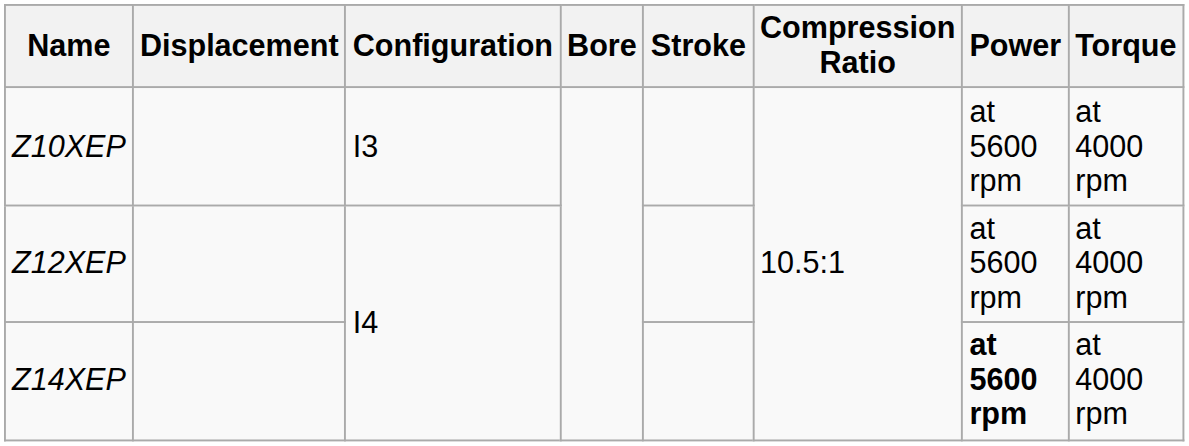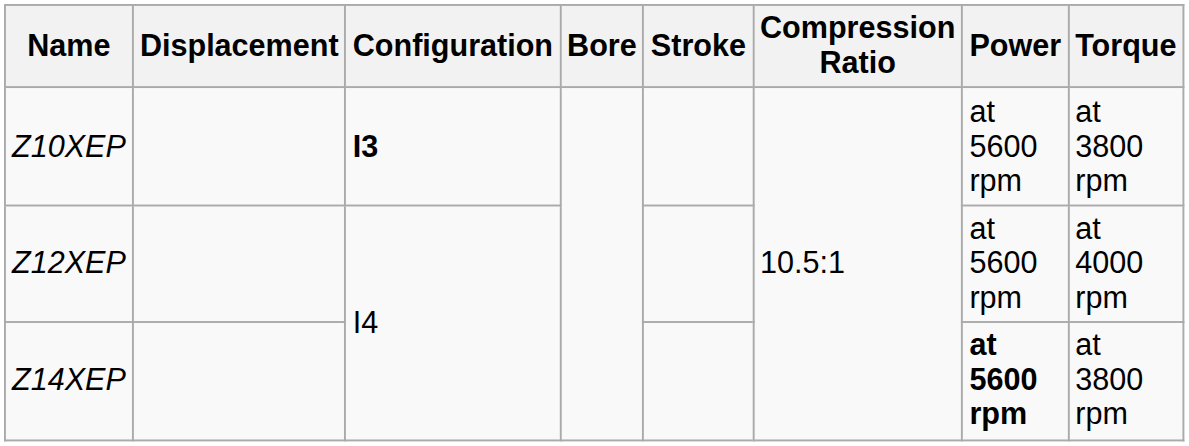Z10XEP | Configuration: normal -> bold
Z10XEP | Torque: at 4000 rpm -> at 3800 rpm
Z14XEP | Torque: at 4000 rpm -> at 3800 rpm
